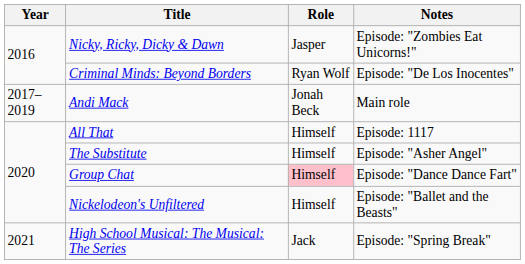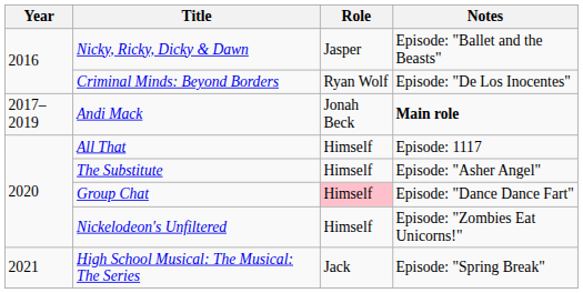Nicky, Ricky, Dicky & Dawn | Notes: Episode: "Zombies Eat Unicorns!" -> Episode: "Ballet and the Beasts"
Andi Mack | Notes: normal -> bold
Nickelodeon's Unfiltered | Notes: Episode: "Ballet and the Beasts" -> Episode: "Zombies Eat Unicorns!"
